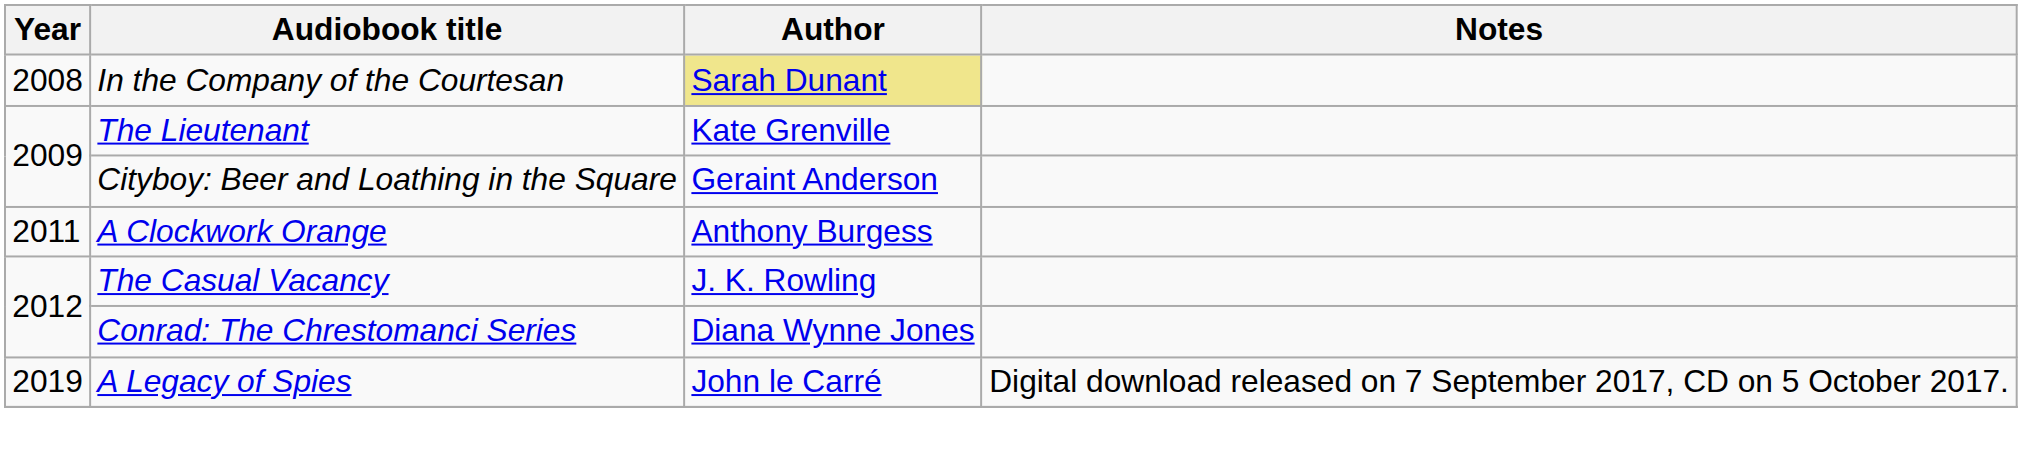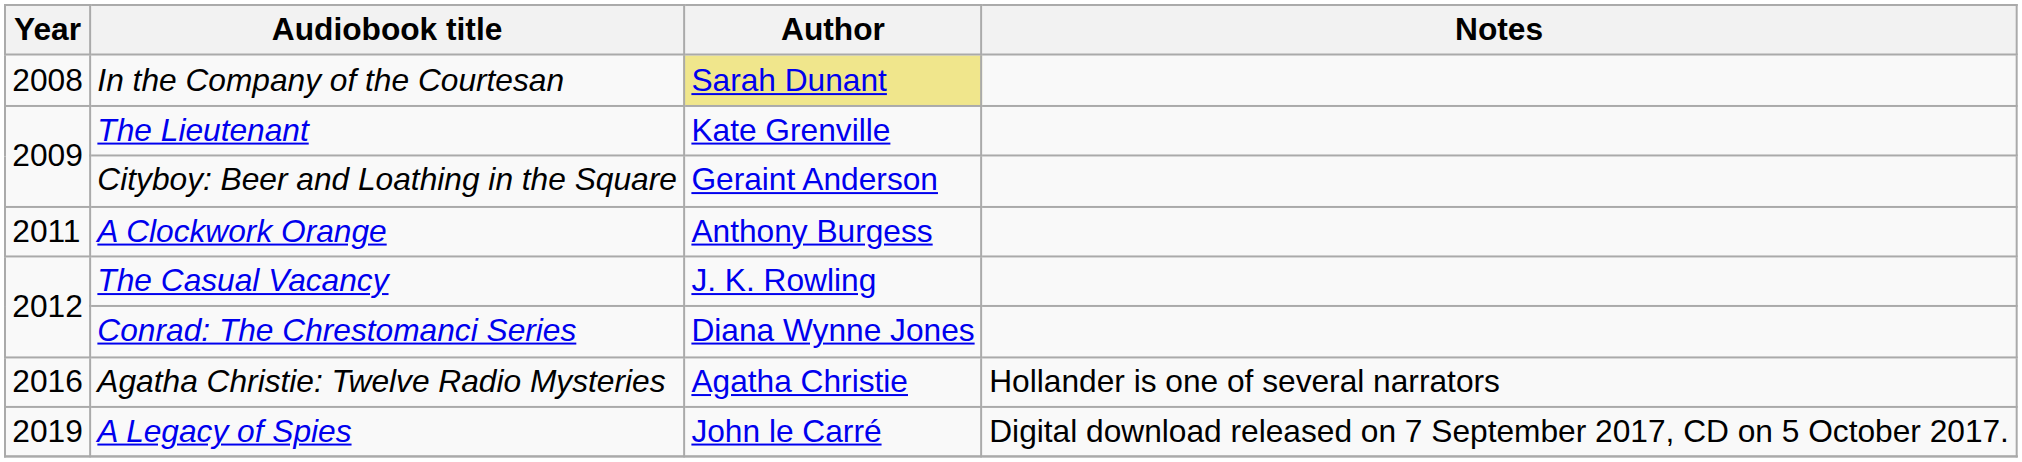+ row: 2016 | Agatha Christie: Twelve Radio Mysteries | Agatha Christie | Hollander is one of several narrators
